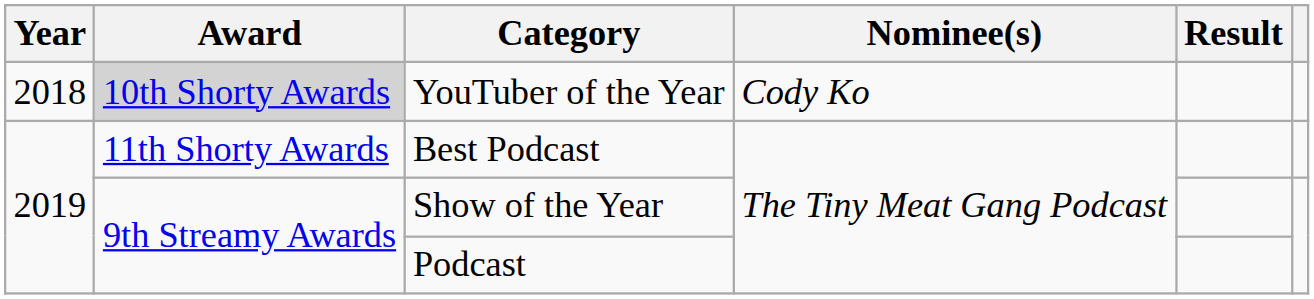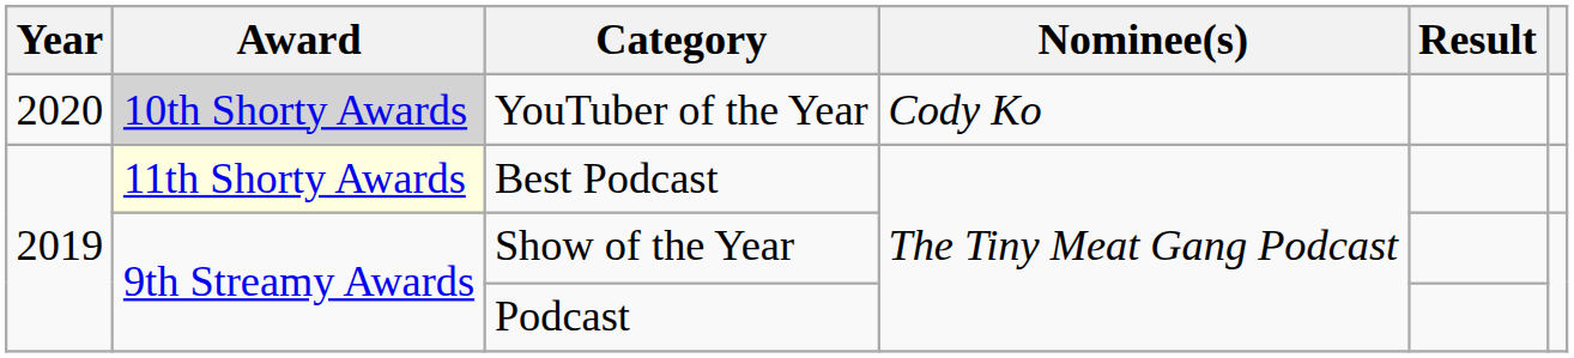YouTuber of the Year | Year: 2018 -> 2020
Best Podcast | Award: no background -> lightyellow background
